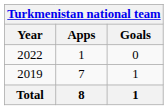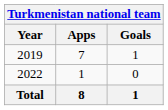rows swapped: 2019 <-> 2022
